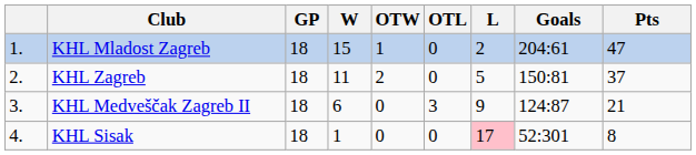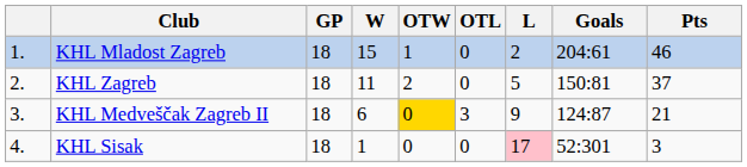KHL Mladost Zagreb | Pts: 47 -> 46
KHL Medveščak Zagreb II | OTW: no background -> gold background
KHL Sisak | Pts: 8 -> 3
